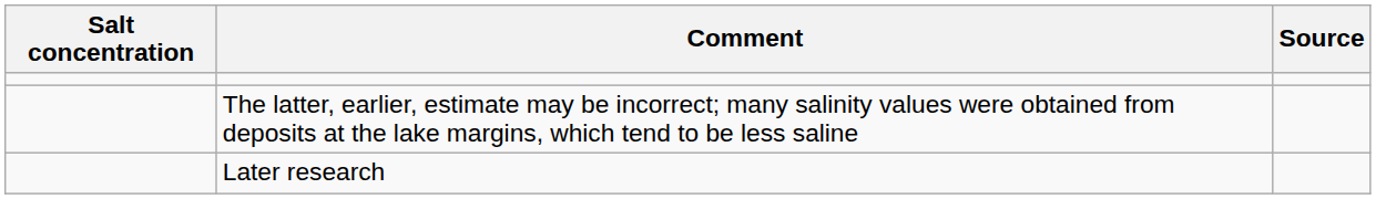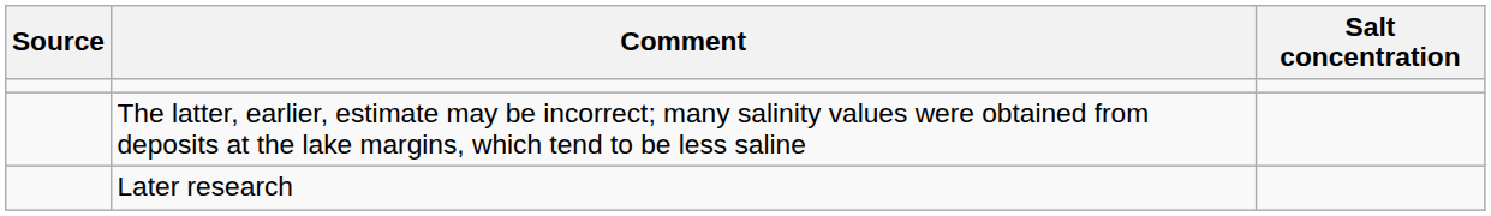columns swapped: Salt concentration <-> Source
